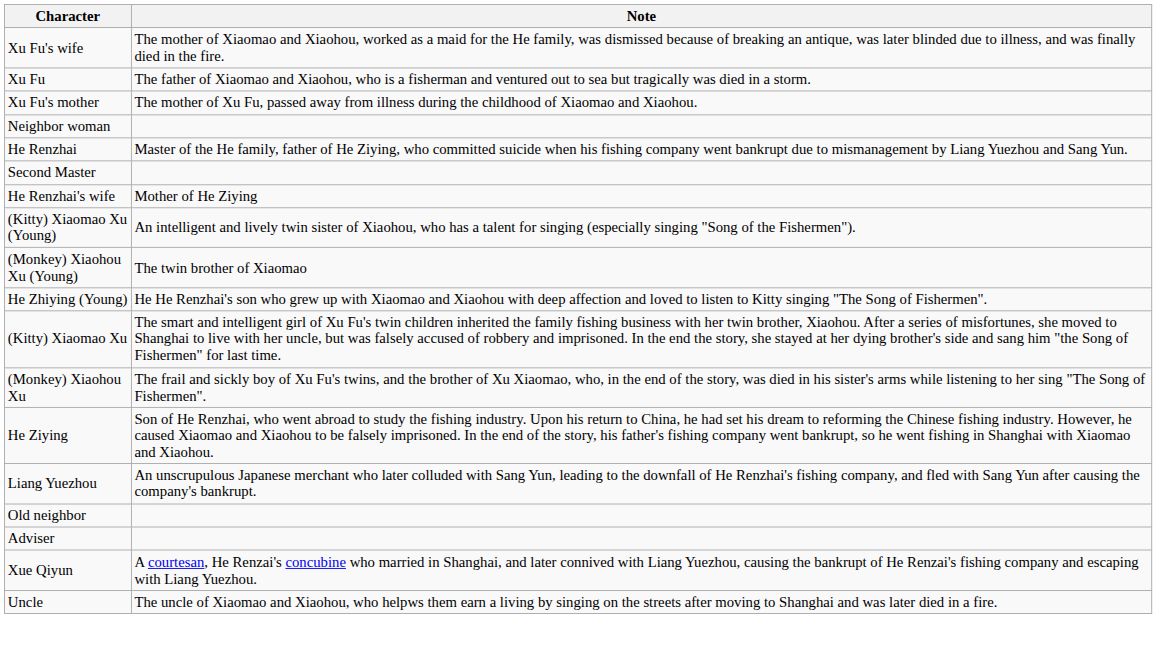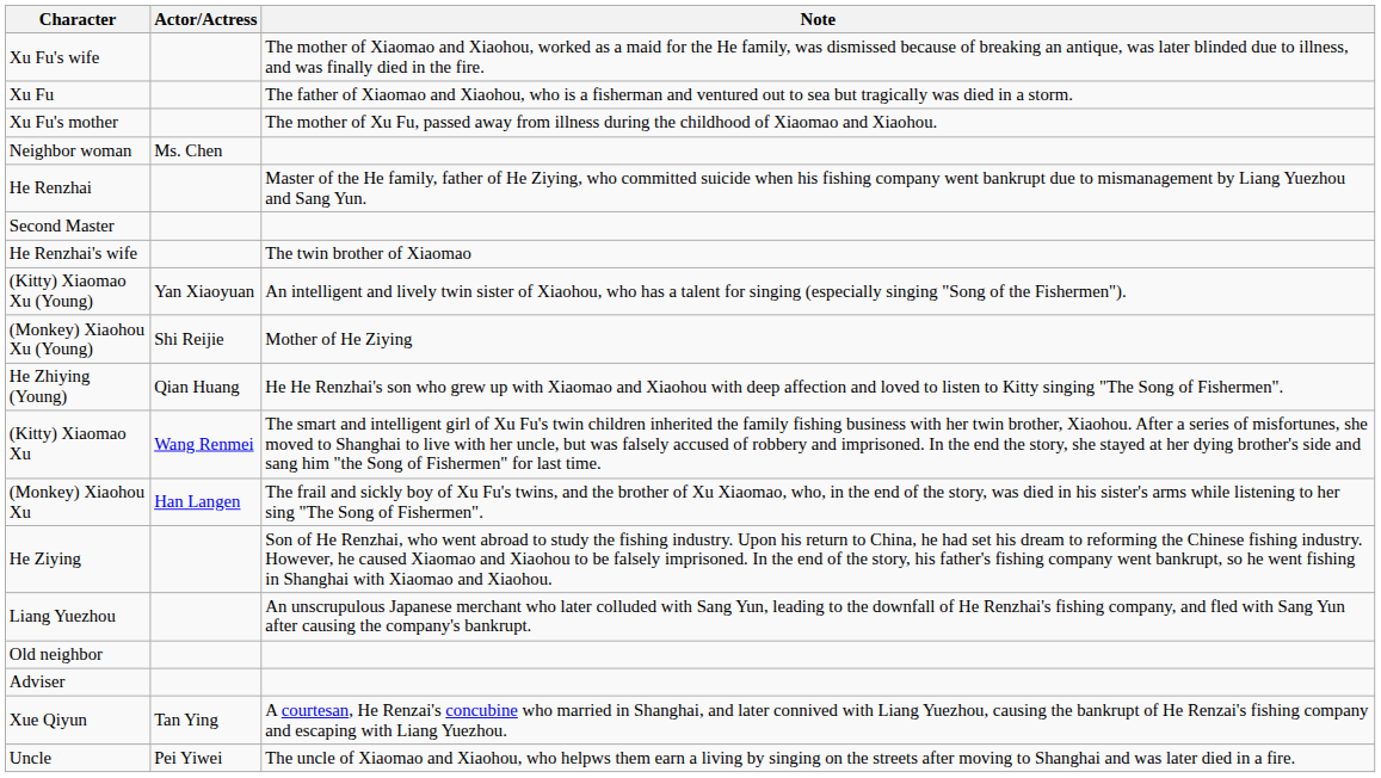+ column: Actor/Actress | Ms. Chen | Yan Xiaoyuan | Shi Reijie | Qian Huang | Wang Renmei | Han Langen | Tan Ying | Pei Yiwei
He Renzhai's wife | Note: Mother of He Ziying -> The twin brother of Xiaomao
(Monkey) Xiaohou Xu (Young) | Note: The twin brother of Xiaomao -> Mother of He Ziying
